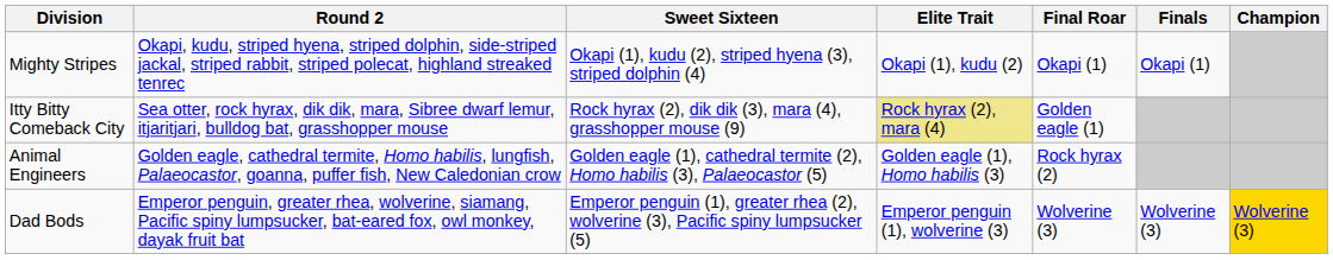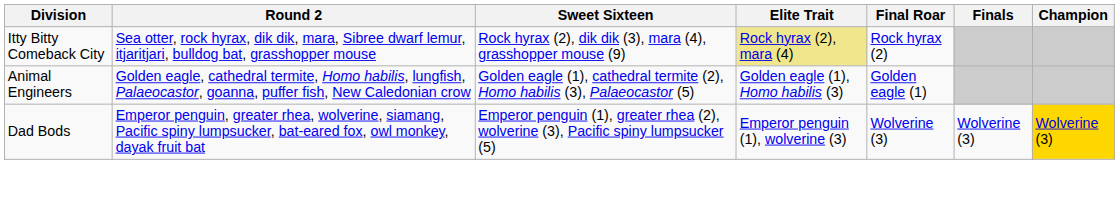- row: Mighty Stripes | Okapi, kudu, striped hyena, striped dolphin, side-striped jackal, striped rabbit, striped polecat, highland streaked tenrec | Okapi (1), kudu (2), striped hyena (3), striped dolphin (4) | Okapi (1), kudu (2) | Okapi (1) | Okapi (1)
Itty Bitty Comeback City | Final Roar: Golden eagle (1) -> Rock hyrax (2)
Animal Engineers | Final Roar: Rock hyrax (2) -> Golden eagle (1)
